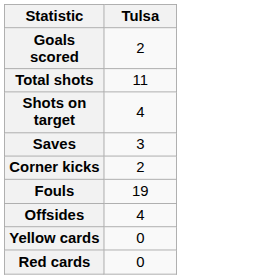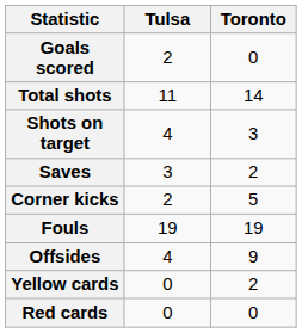+ column: Toronto | 0 | 14 | 3 | 2 | 5 | 19 | 9 | 2 | 0
